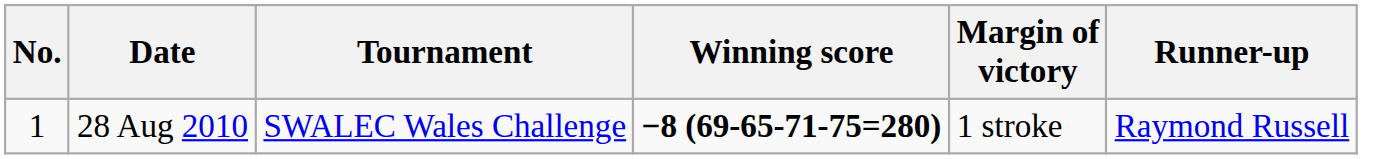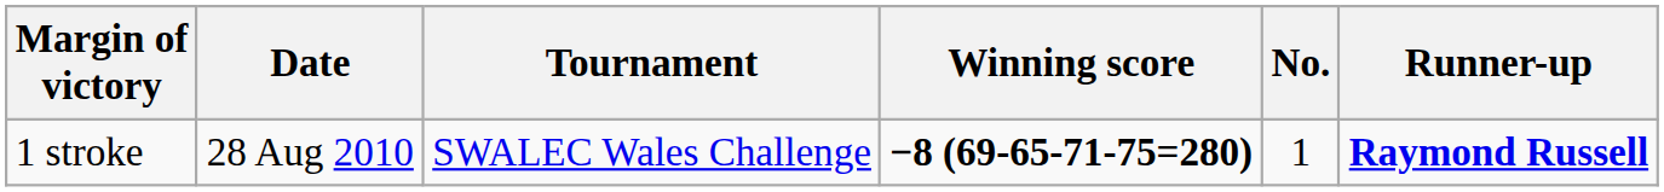columns swapped: No. <-> Margin of victory
28 Aug 2010 | Runner-up: normal -> bold
